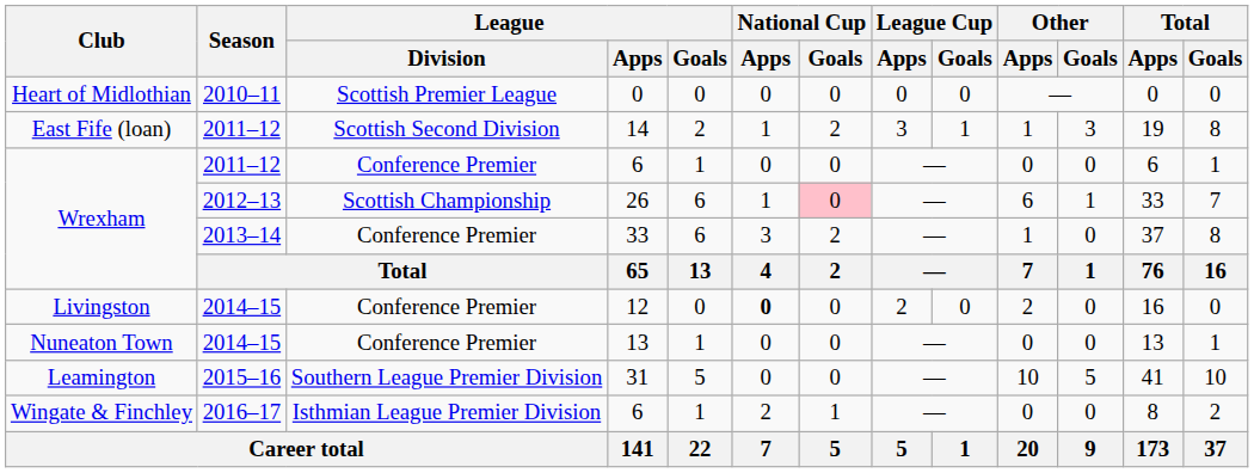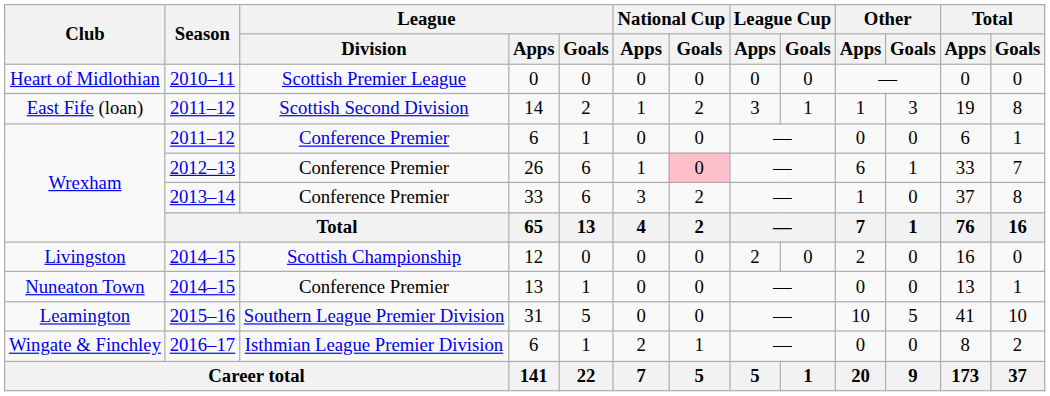26 | League / Division: Scottish Championship -> Conference Premier
12 | League / Division: Conference Premier -> Scottish Championship
12 | National Cup / Apps: bold -> normal
